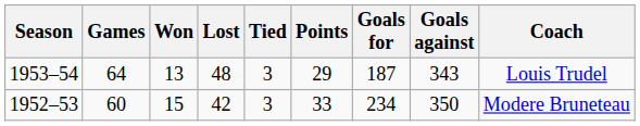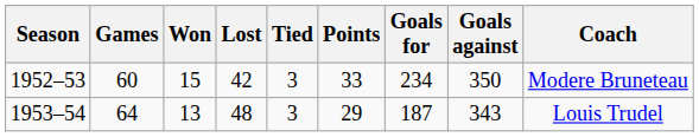rows swapped: 1952–53 <-> 1953–54
